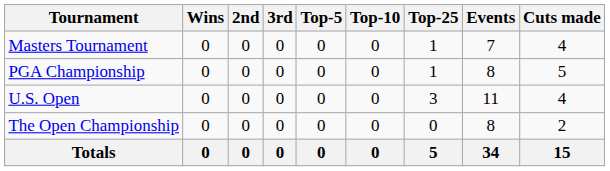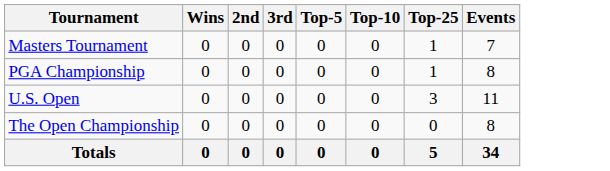- column: Cuts made | 4 | 5 | 4 | 2 | 15
